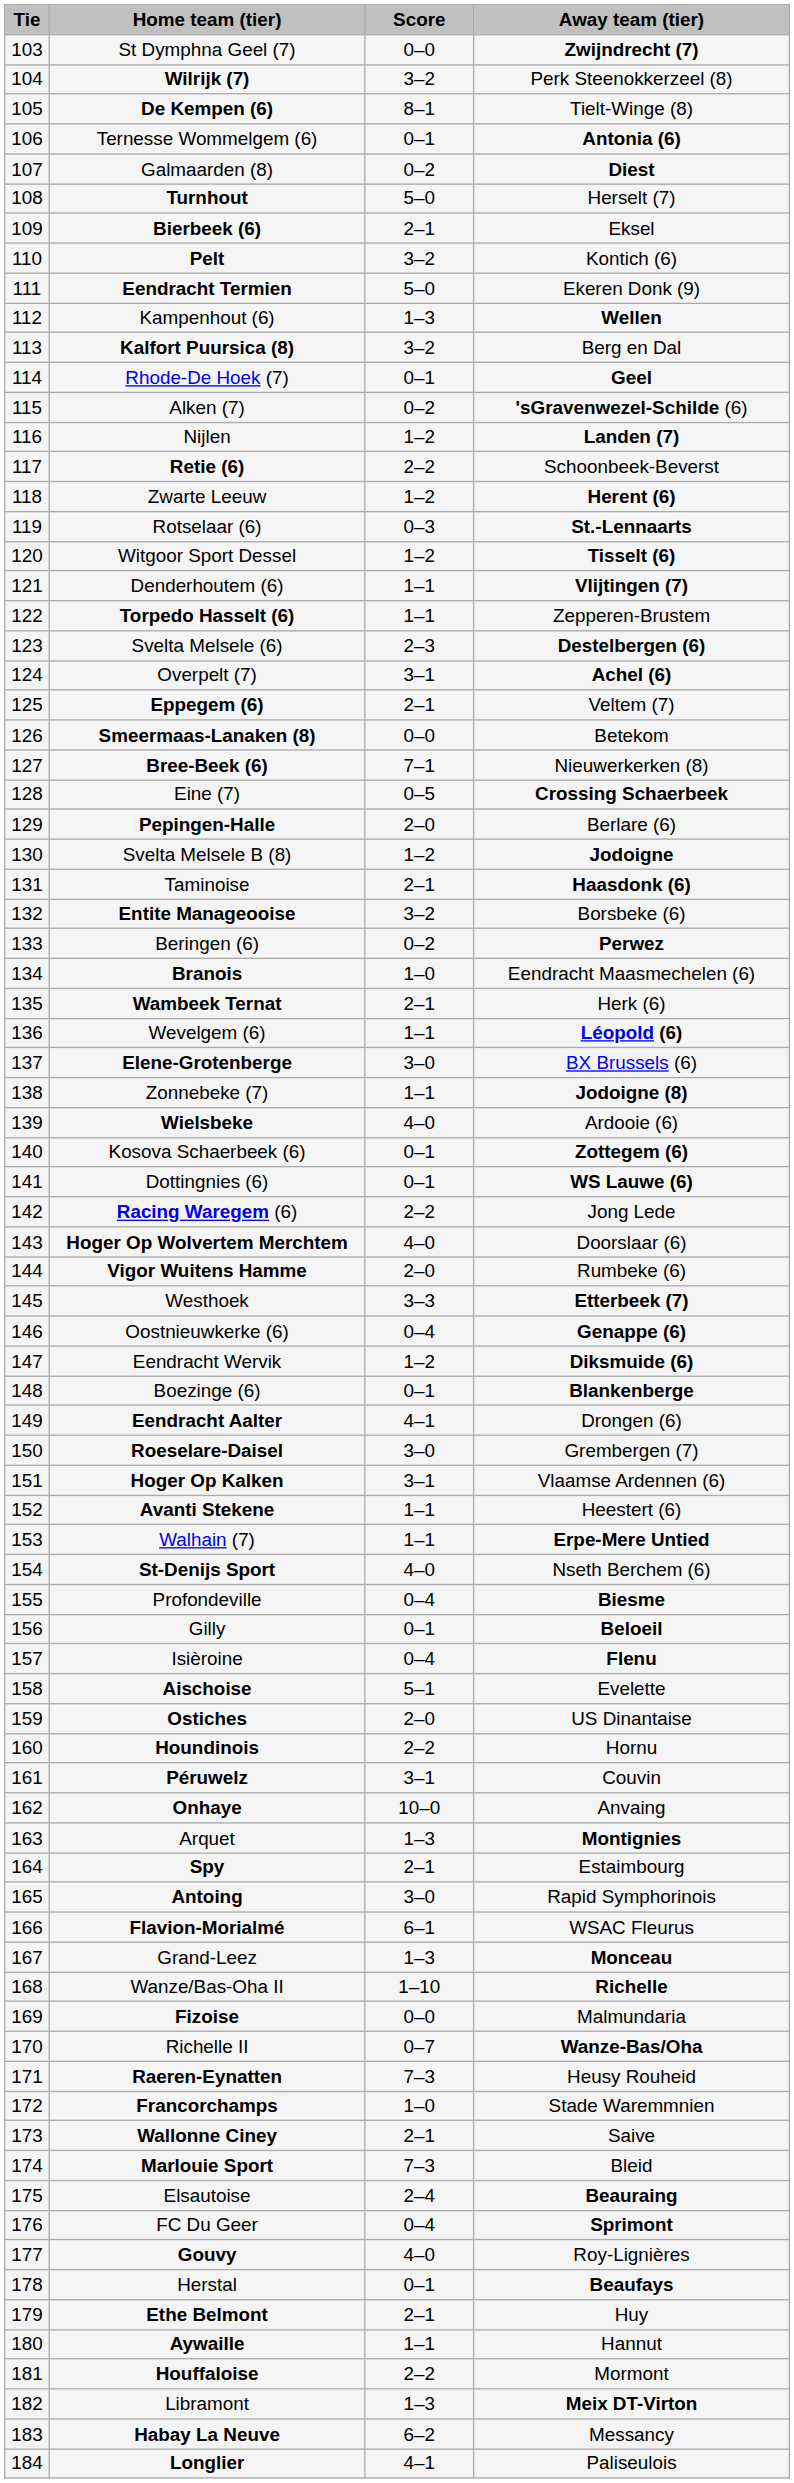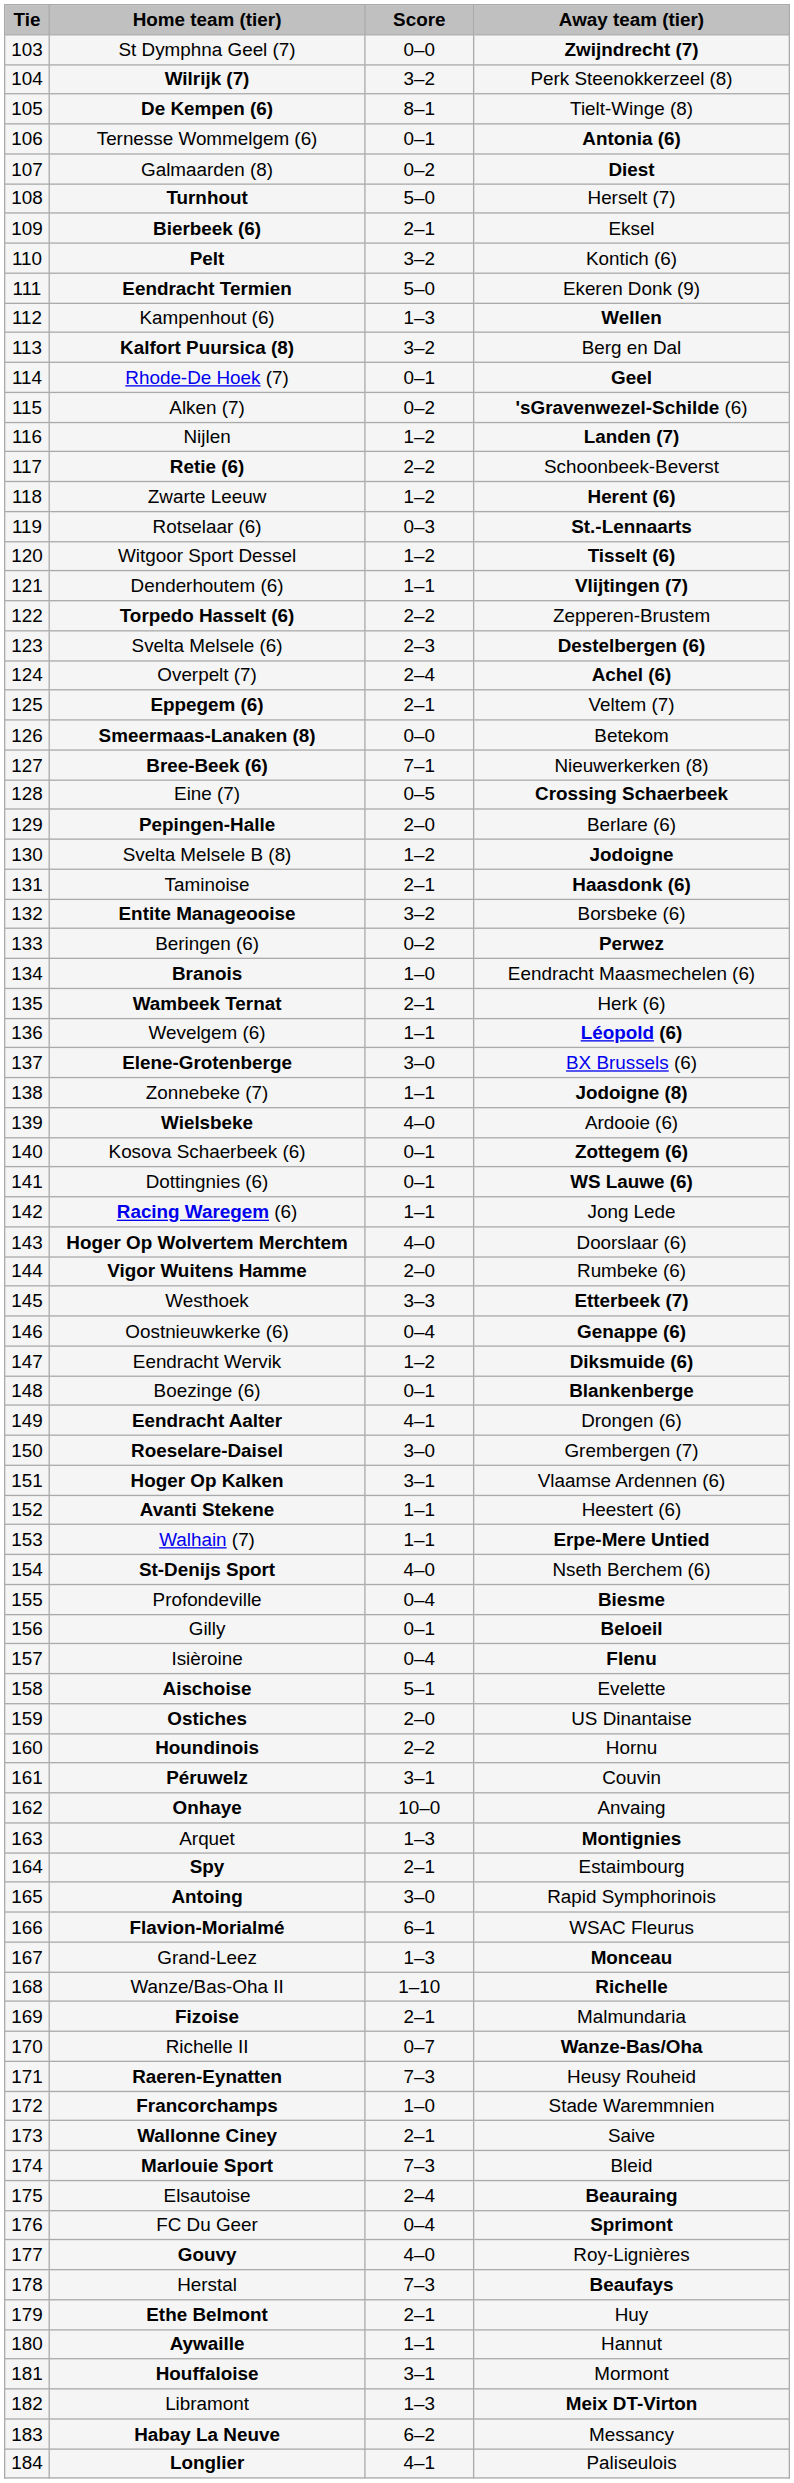Torpedo Hasselt (6) | Score: 1–1 -> 2–2
Overpelt (7) | Score: 3–1 -> 2–4
Racing Waregem (6) | Score: 2–2 -> 1–1
Fizoise | Score: 0–0 -> 2–1
Herstal | Score: 0–1 -> 7–3
Houffaloise | Score: 2–2 -> 3–1
